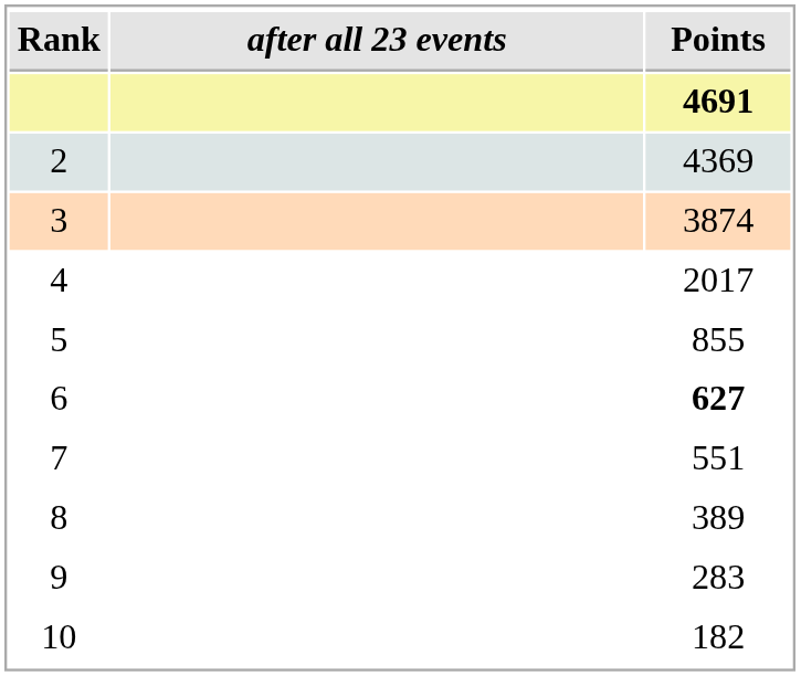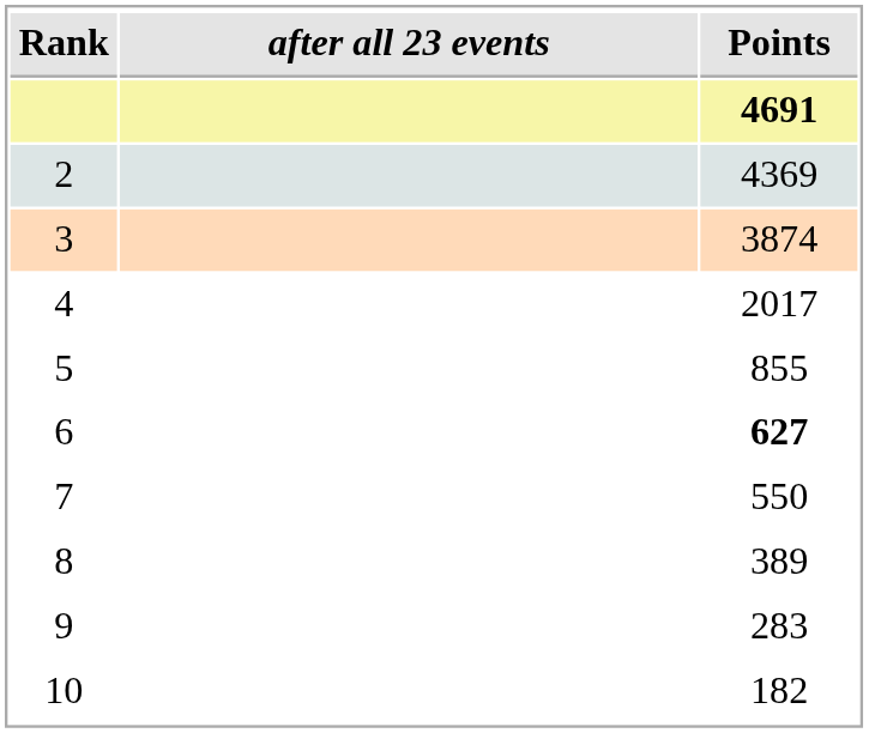7 | Points: 551 -> 550
